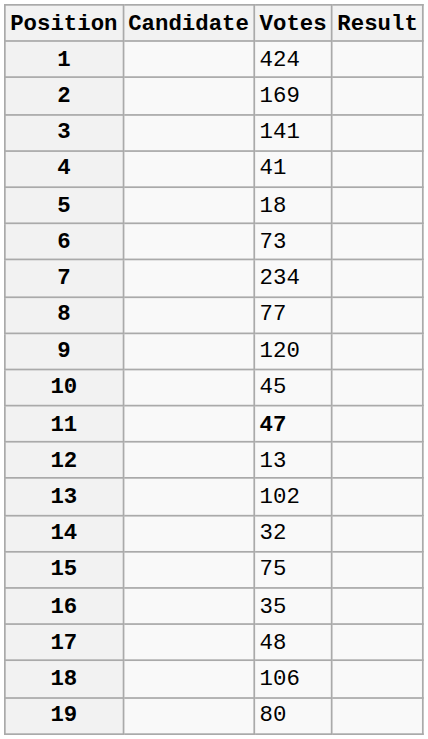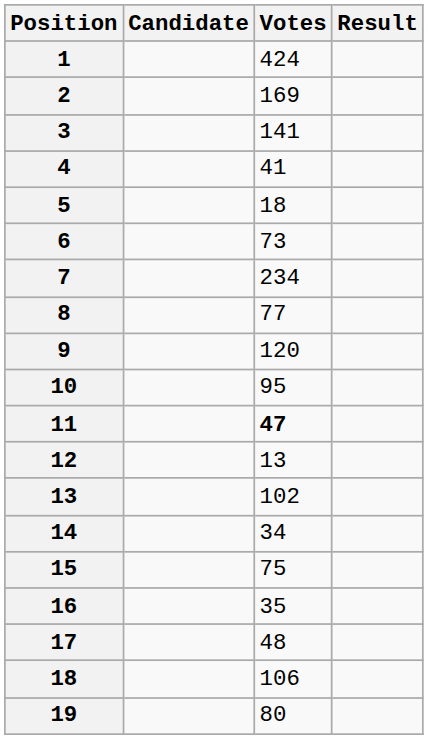10 | Votes: 45 -> 95
14 | Votes: 32 -> 34
